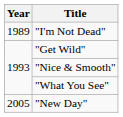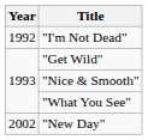"I'm Not Dead" | Year: 1989 -> 1992
"New Day" | Year: 2005 -> 2002
